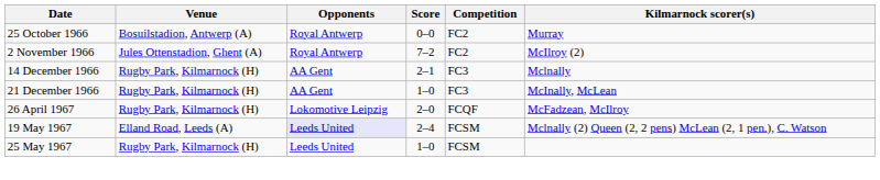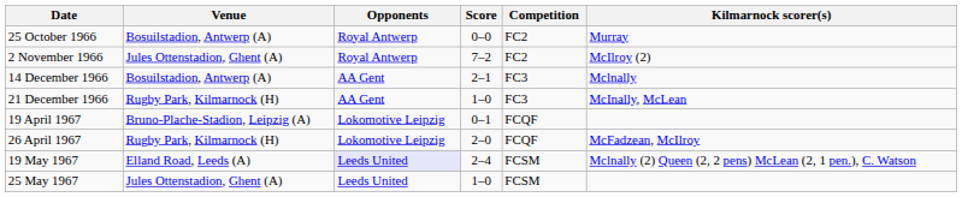14 December 1966 | Venue: Rugby Park, Kilmarnock (H) -> Bosuilstadion, Antwerp (A)
+ row: 19 April 1967 | Bruno-Plache-Stadion, Leipzig (A) | Lokomotive Leipzig | 0–1 | FCQF
25 May 1967 | Venue: Rugby Park, Kilmarnock (H) -> Jules Ottenstadion, Ghent (A)
